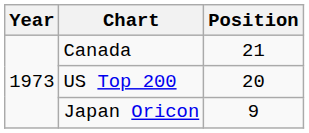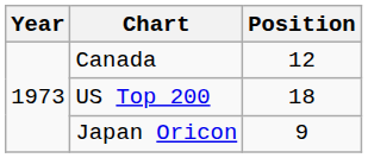Canada | Position: 21 -> 12
US Top 200 | Position: 20 -> 18
